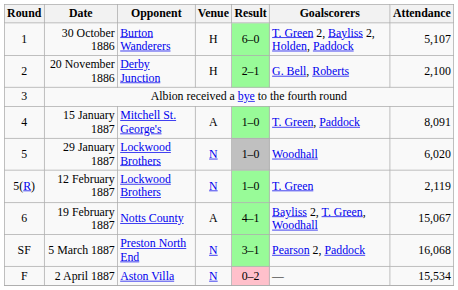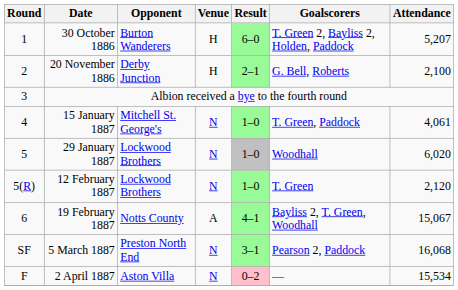30 October 1886 | Attendance: 5,107 -> 5,207
15 January 1887 | Venue: A -> N
15 January 1887 | Attendance: 8,091 -> 4,061
12 February 1887 | Attendance: 2,119 -> 2,120
